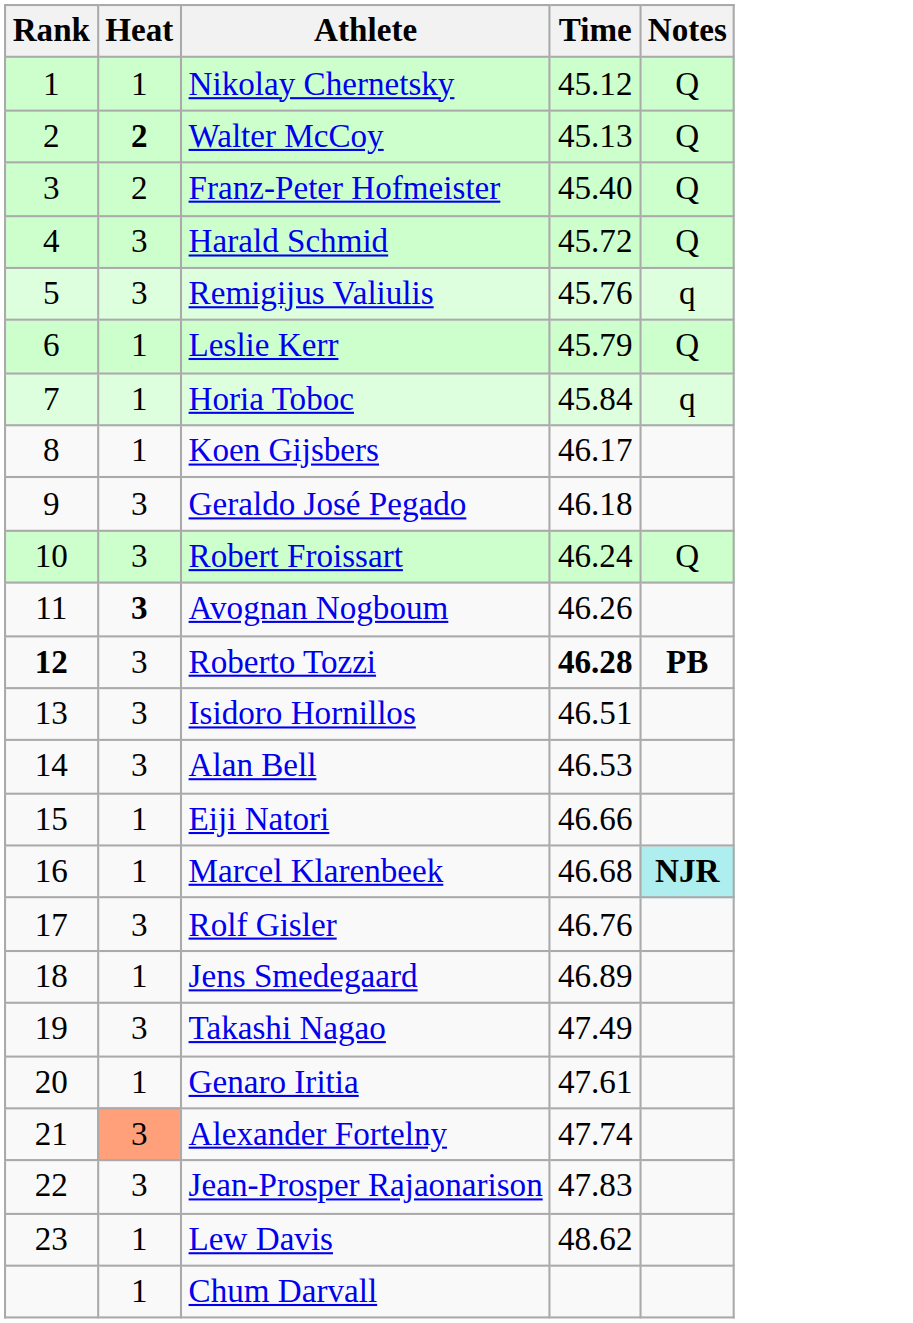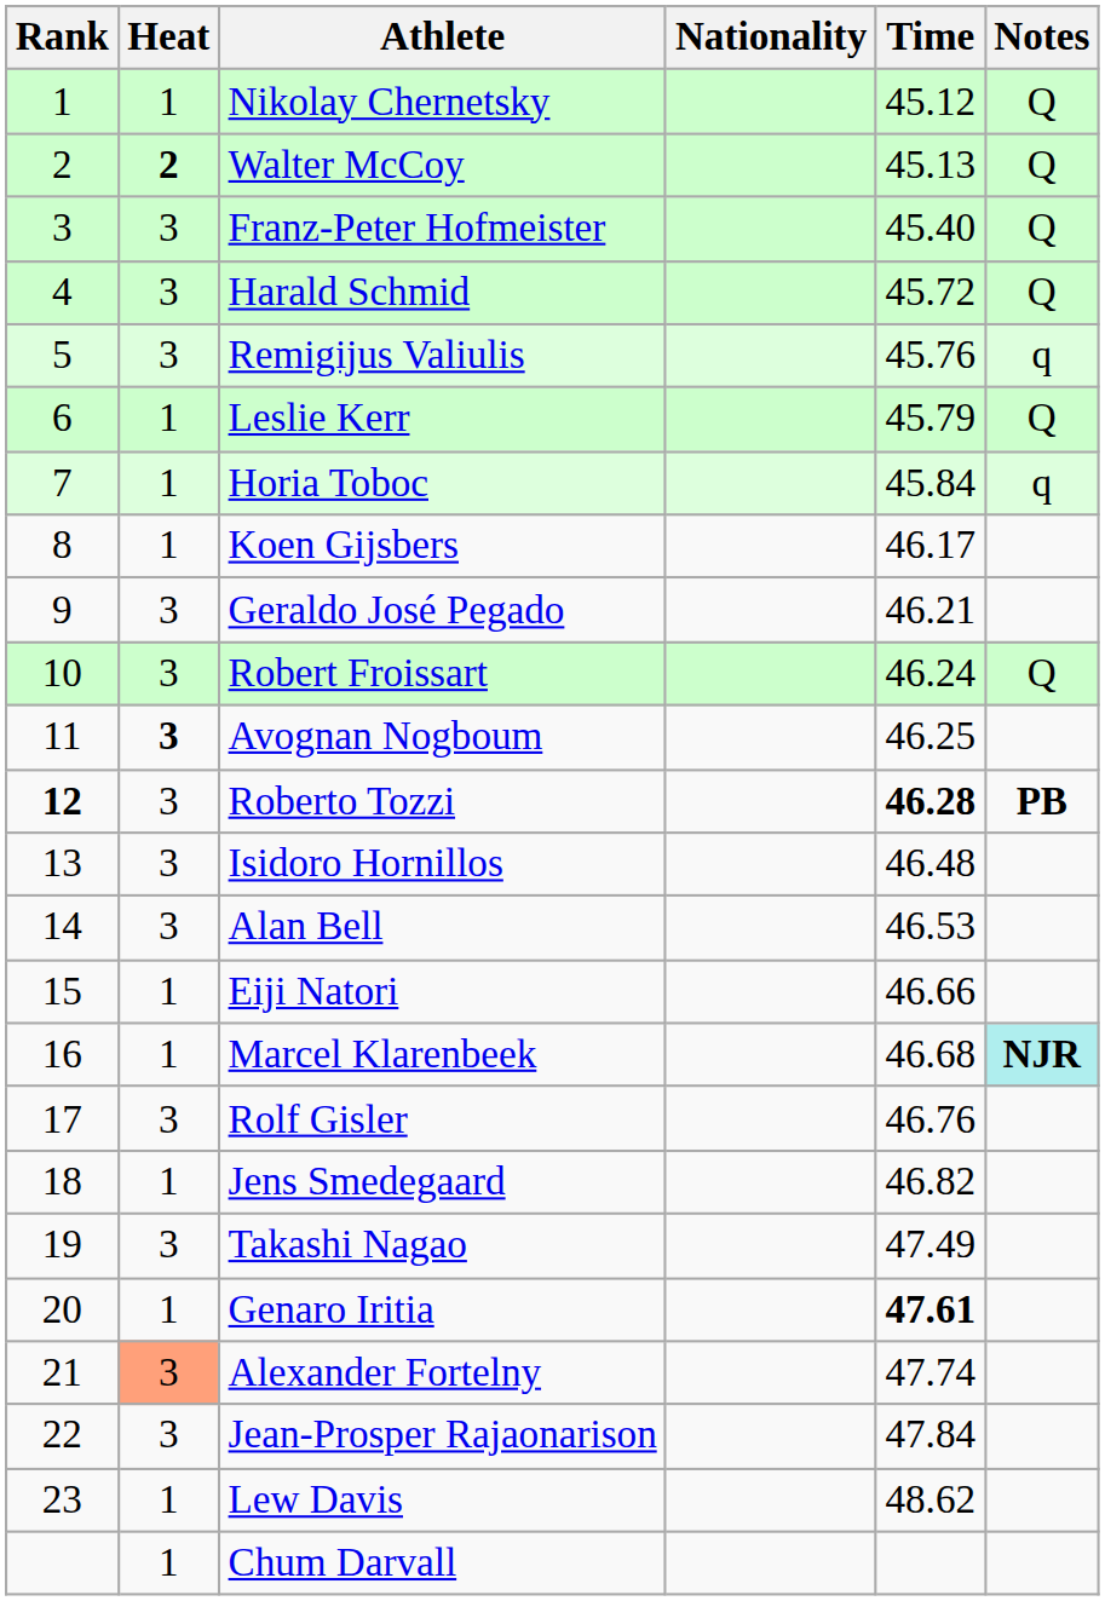+ column: Nationality
Franz-Peter Hofmeister | Heat: 2 -> 3
Geraldo José Pegado | Time: 46.18 -> 46.21
Avognan Nogboum | Time: 46.26 -> 46.25
Isidoro Hornillos | Time: 46.51 -> 46.48
Jens Smedegaard | Time: 46.89 -> 46.82
Genaro Iritia | Time: normal -> bold
Jean-Prosper Rajaonarison | Time: 47.83 -> 47.84
